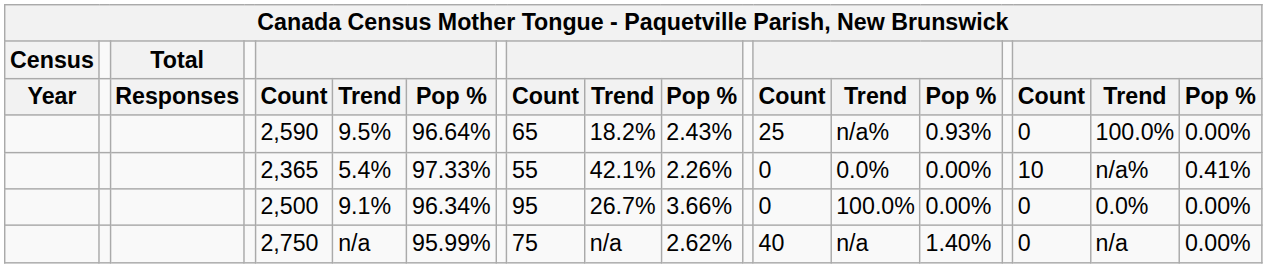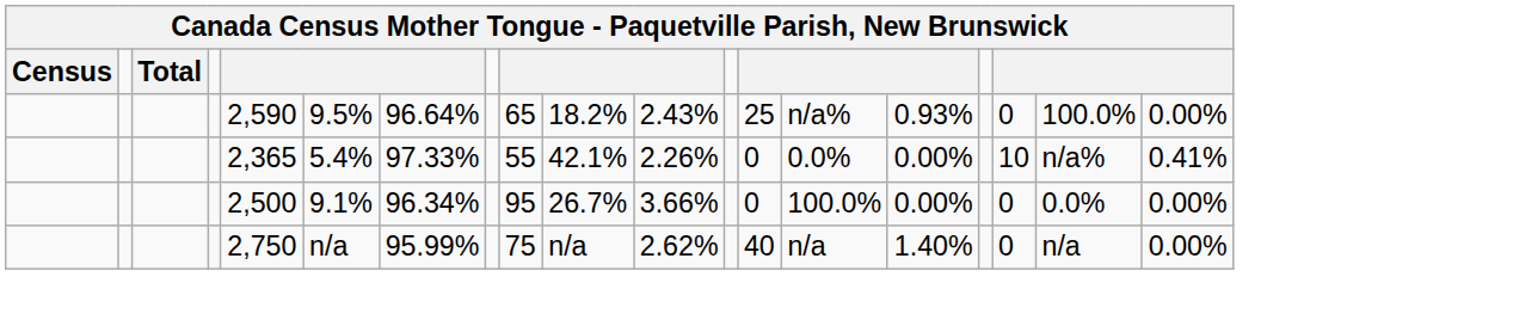- row: Year | Responses | Count | Trend | Pop % | Count | Trend | Pop % | Count | Trend | Pop % | Count | Trend | Pop %
